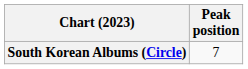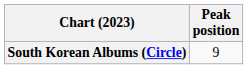South Korean Albums (Circle) | Peak position: 7 -> 9
